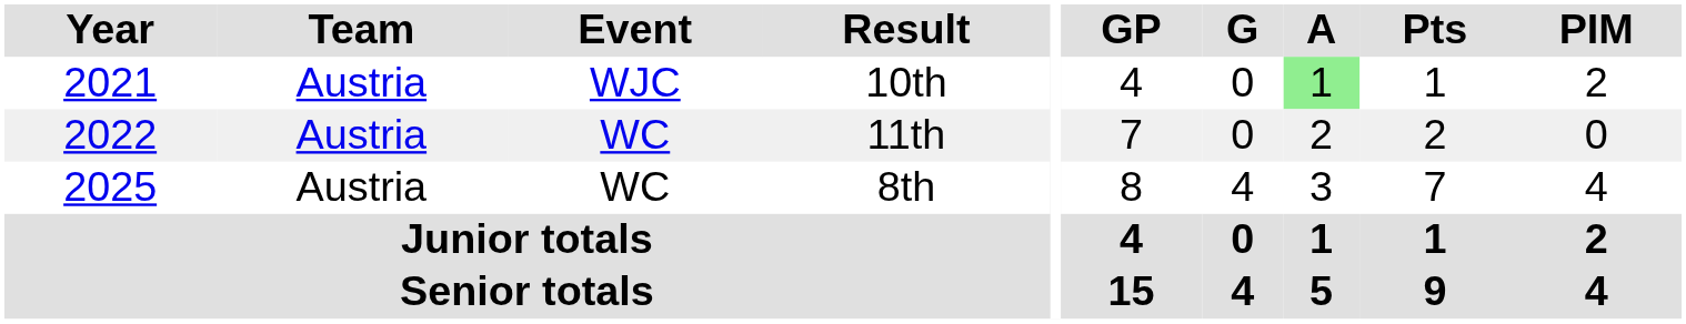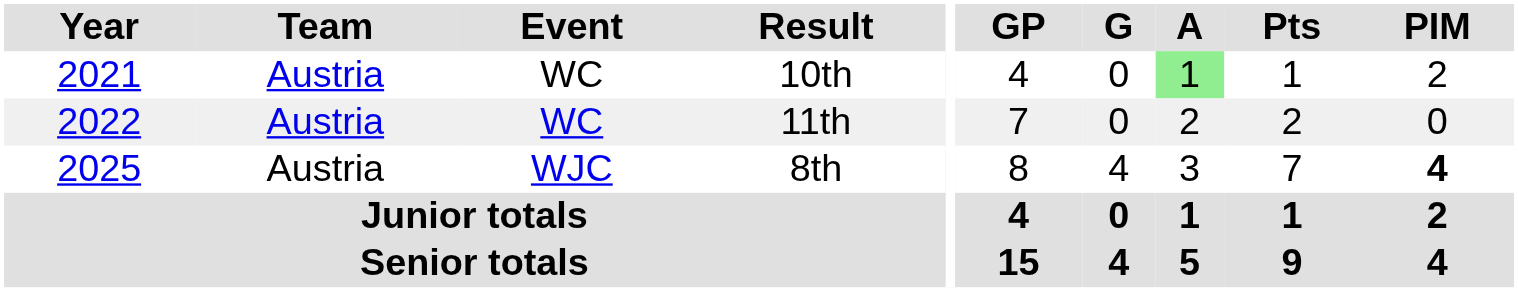10th | Event: WJC -> WC
8th | Event: WC -> WJC
8th | PIM: normal -> bold
